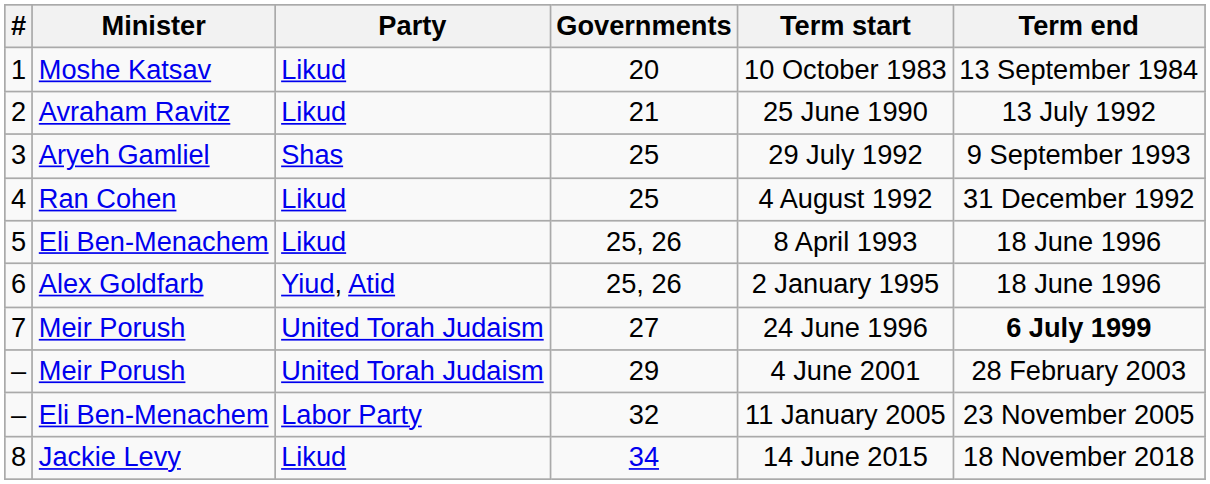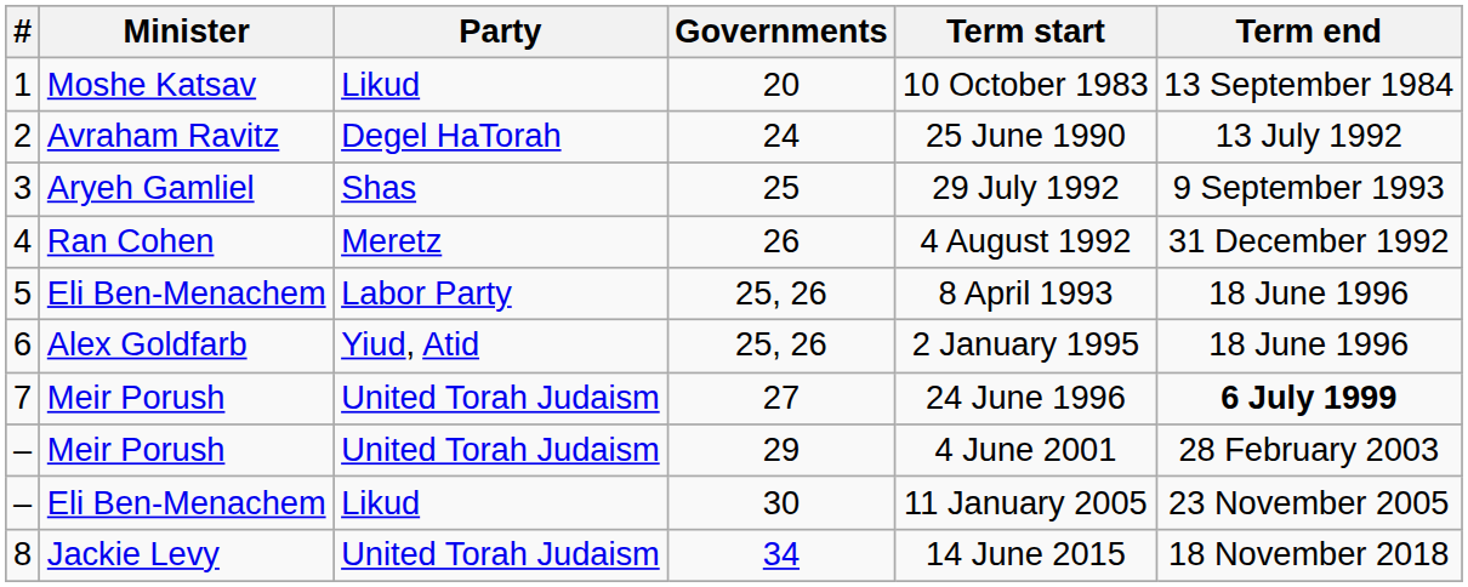2 | Party: Likud -> Degel HaTorah
2 | Governments: 21 -> 24
4 | Party: Likud -> Meretz
4 | Governments: 25 -> 26
5 | Party: Likud -> Labor Party
– / Eli Ben-Menachem | Party: Labor Party -> Likud
– / Eli Ben-Menachem | Governments: 32 -> 30
8 | Party: Likud -> United Torah Judaism
